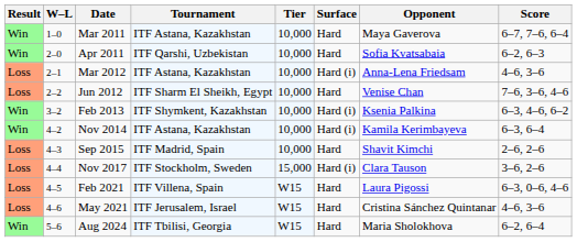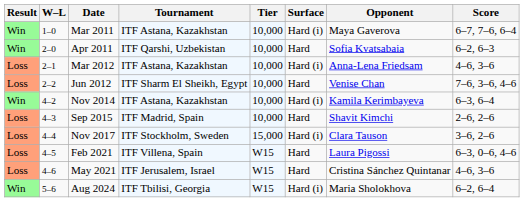Mar 2011 | Surface: Hard -> Hard (i)
- row: Win | 3–2 | Feb 2013 | ITF Shymkent, Kazakhstan | 10,000 | Hard (i) | Ksenia Palkina | 6–3, 4–6, 6–2
Aug 2024 | Surface: Hard -> Hard (i)
